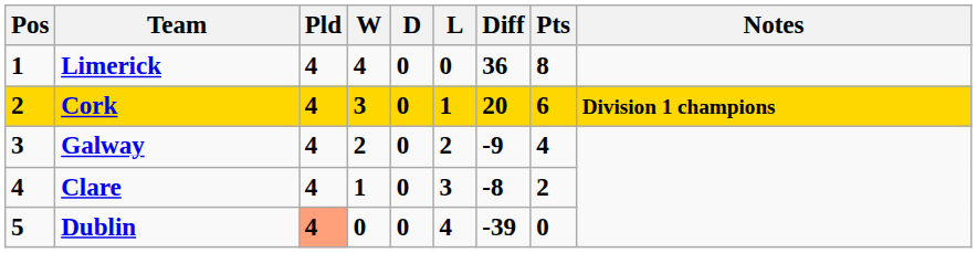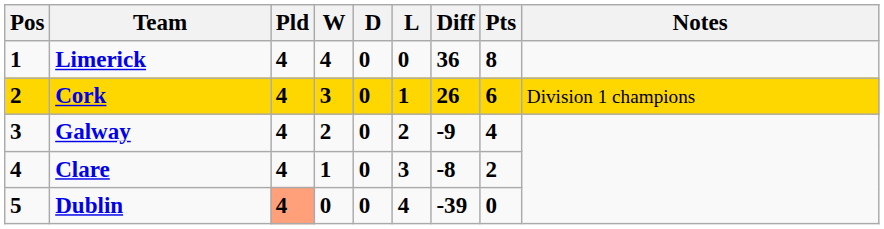Cork | Diff: 20 -> 26
Cork | Notes: bold -> normal
